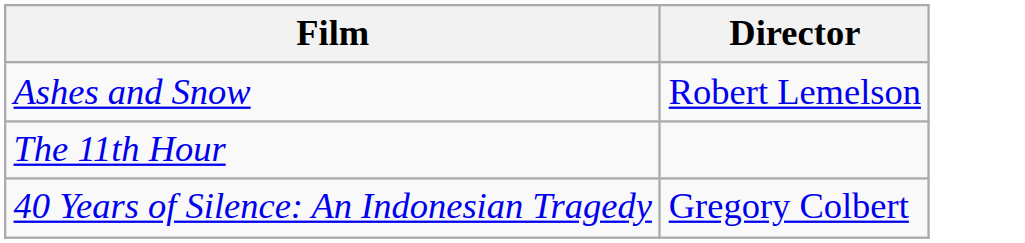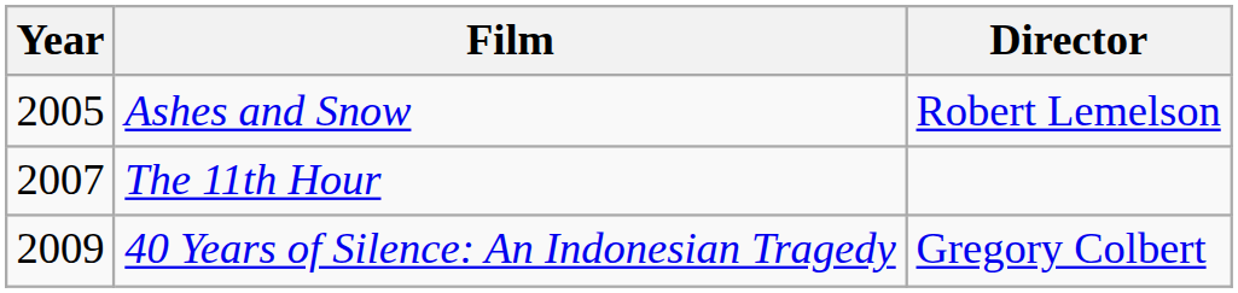+ column: Year | 2005 | 2007 | 2009
